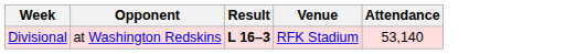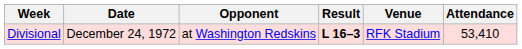+ column: Date | December 24, 1972
Divisional | Attendance: 53,140 -> 53,410
